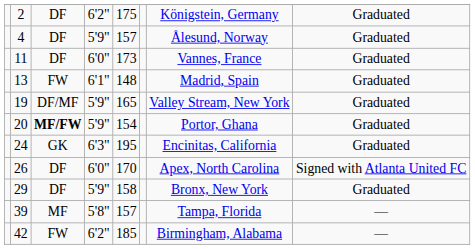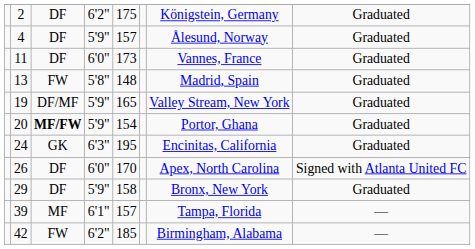13 | column 4: 6'1" -> 5'8"
39 | column 4: 5'8" -> 6'1"
